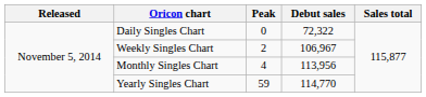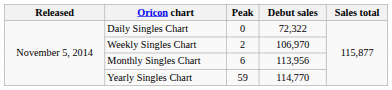Weekly Singles Chart | Debut sales: 106,967 -> 106,970
Monthly Singles Chart | Peak: 4 -> 6
